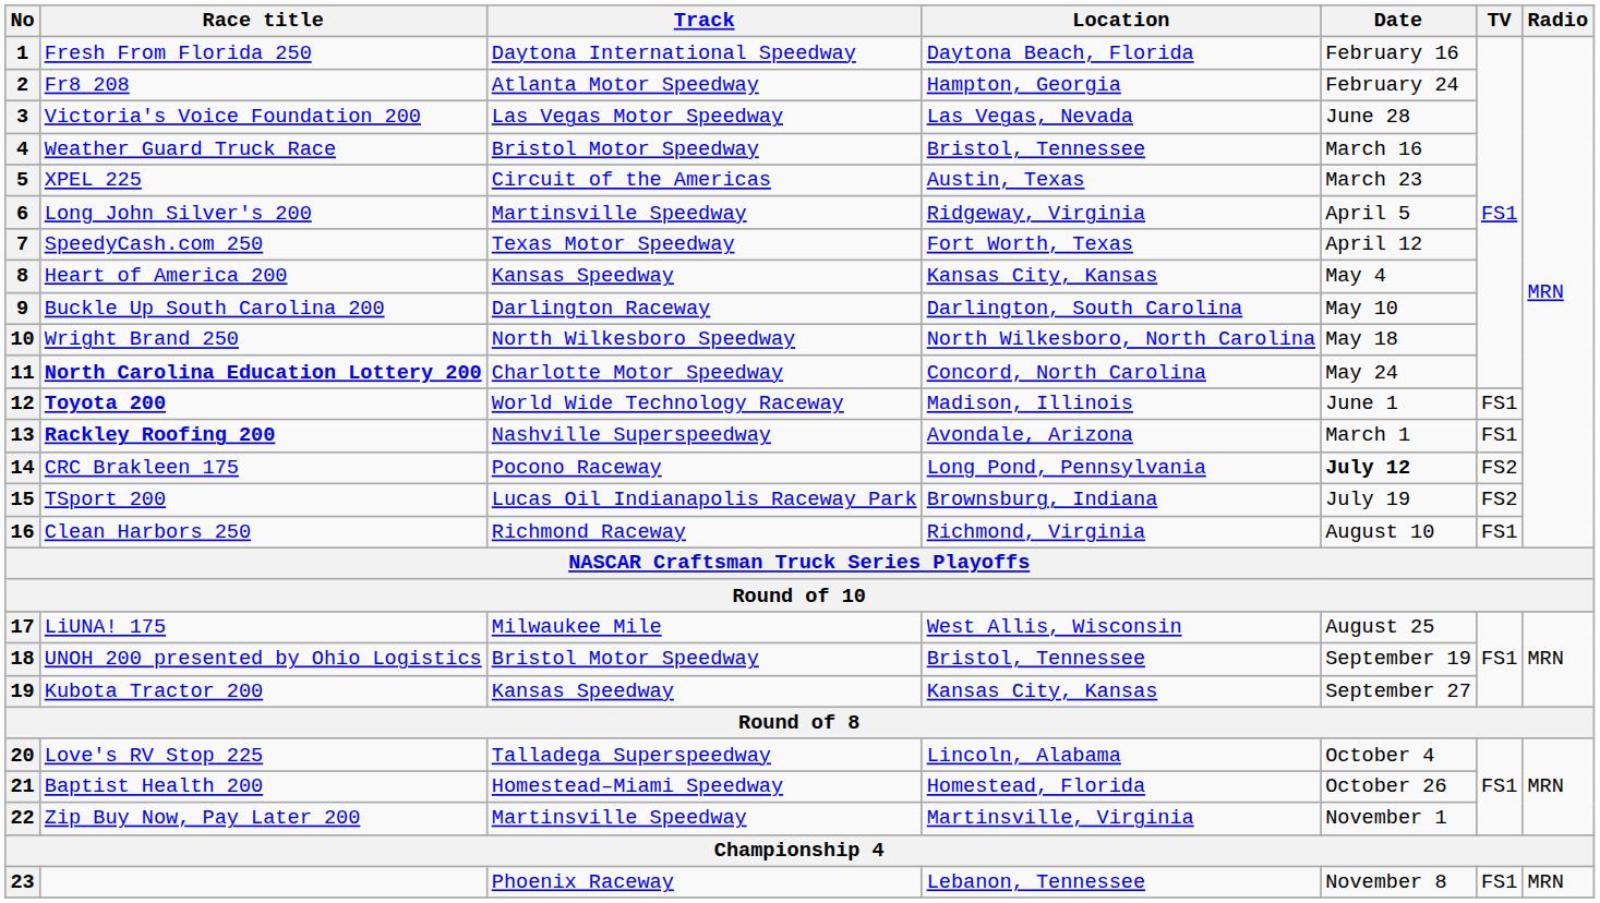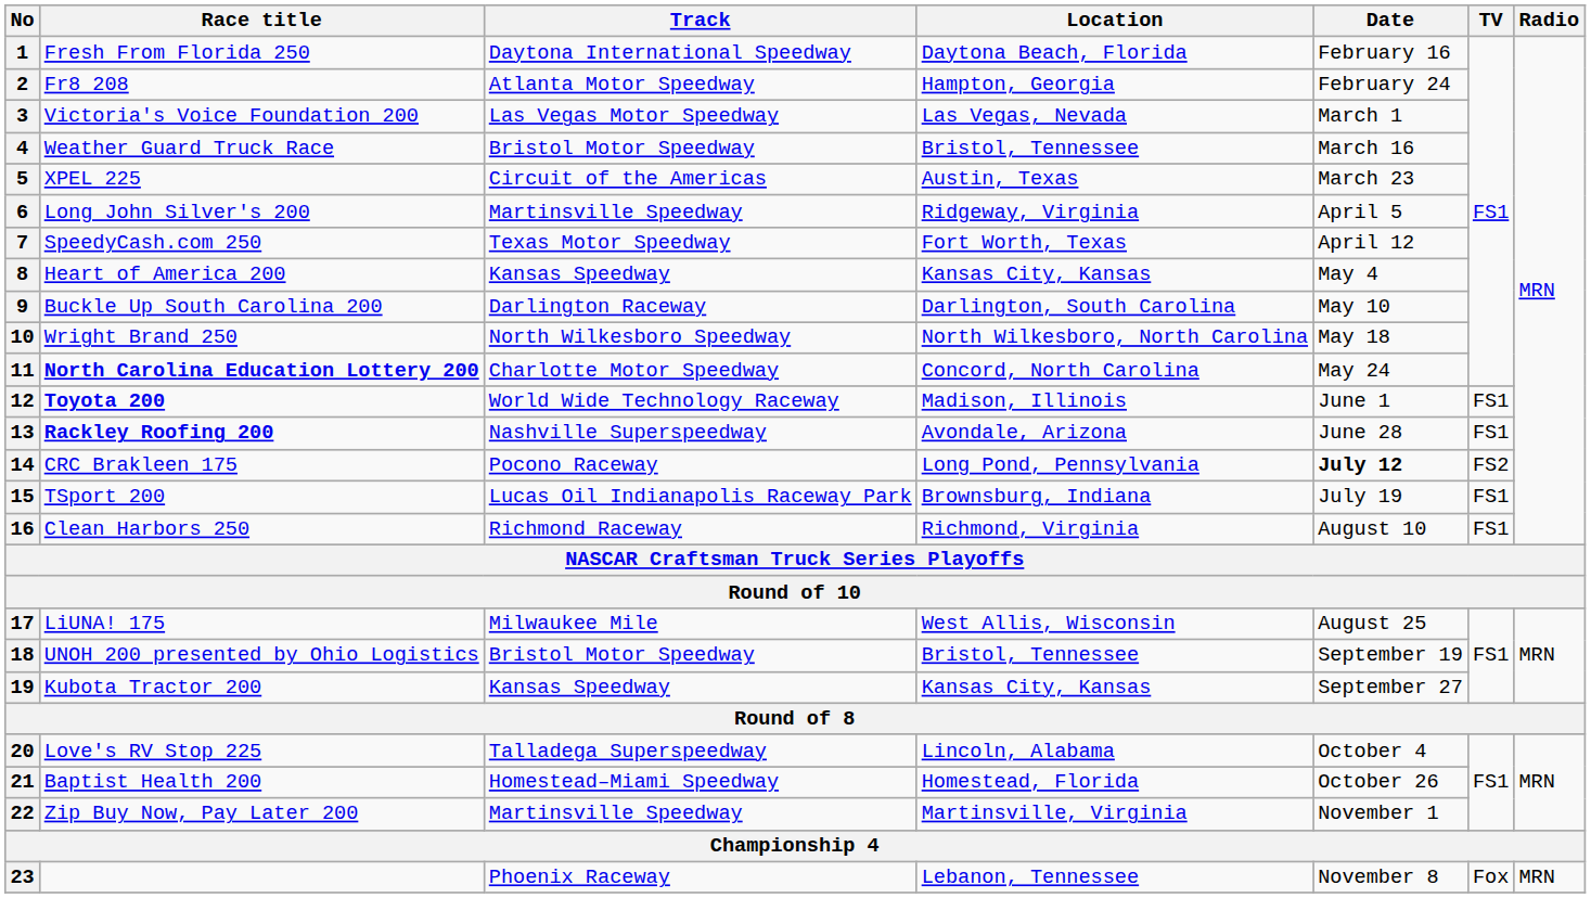3 | Date: June 28 -> March 1
13 | Date: March 1 -> June 28
15 | TV: FS2 -> FS1
23 | TV: FS1 -> Fox
